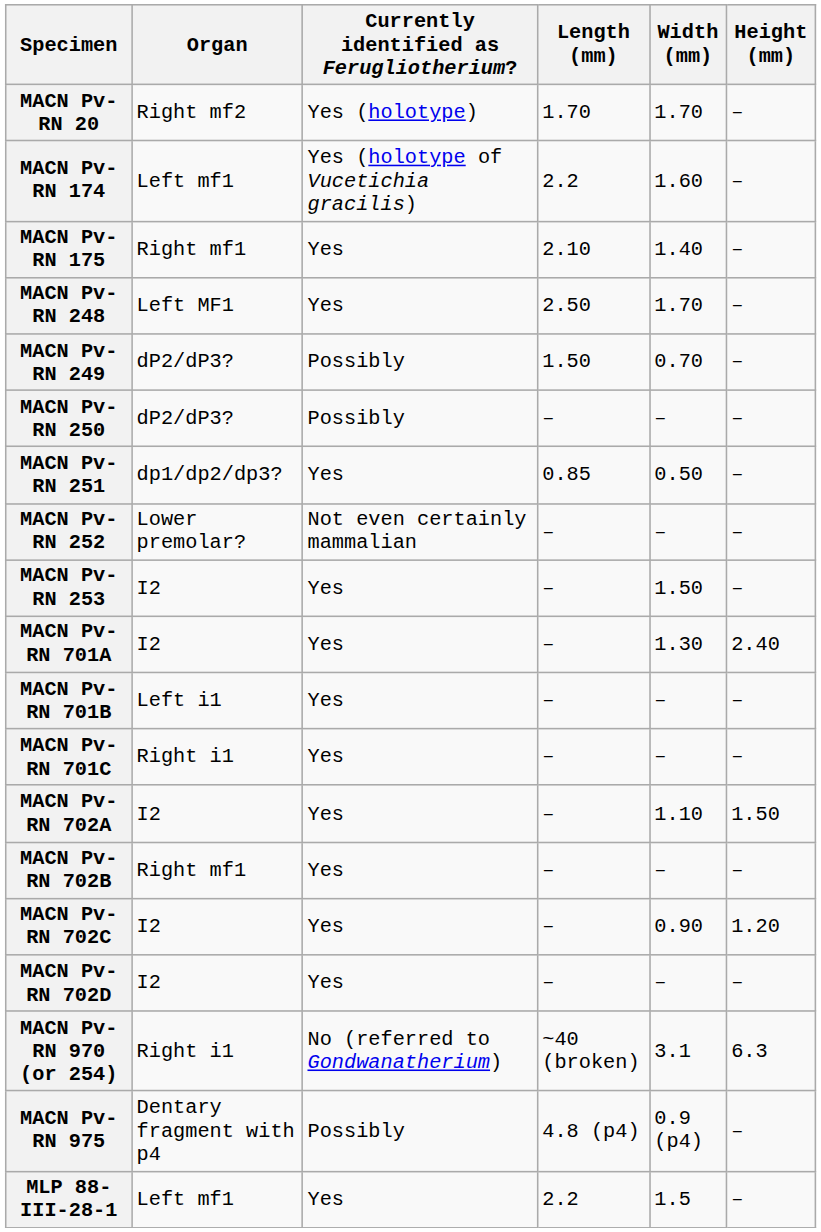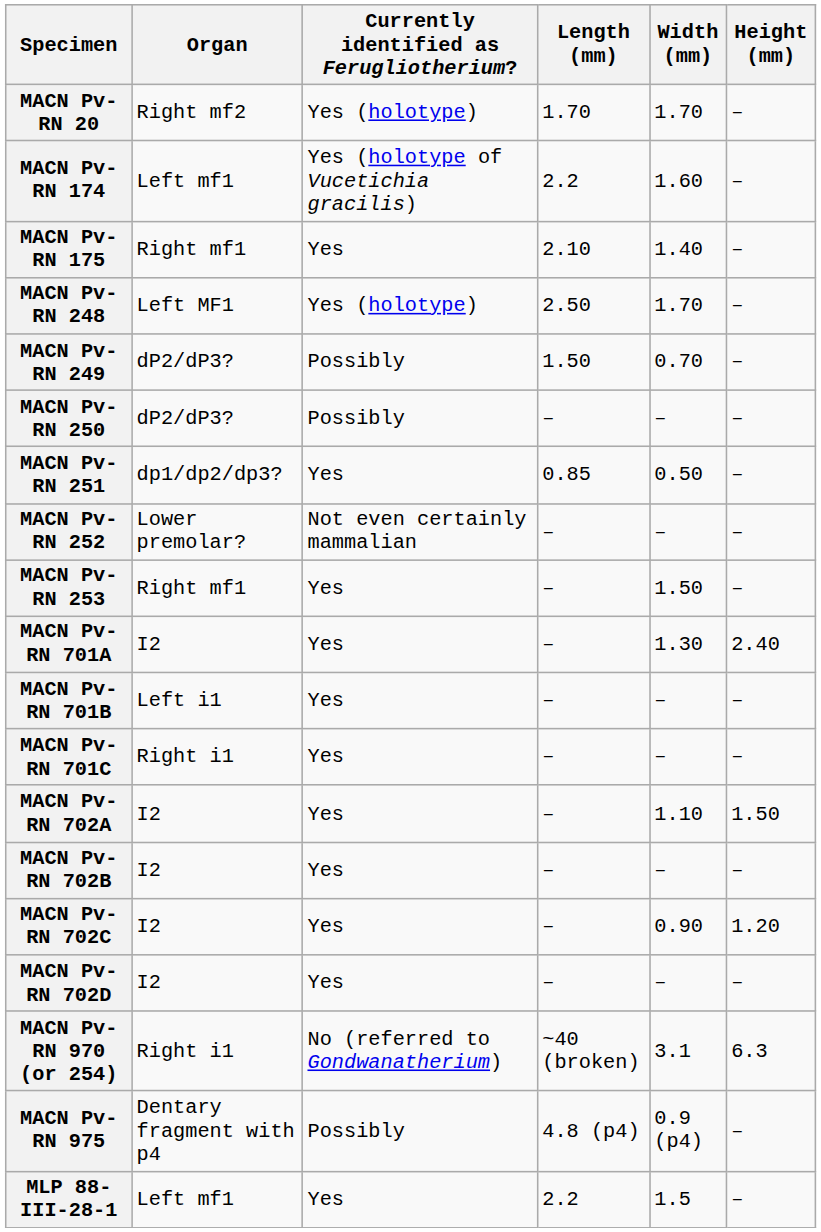MACN Pv-RN 248 | Currently identified as Ferugliotherium?: Yes -> Yes (holotype)
MACN Pv-RN 253 | Organ: I2 -> Right mf1
MACN Pv-RN 702B | Organ: Right mf1 -> I2
